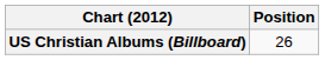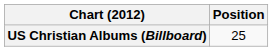US Christian Albums (Billboard) | Position: 26 -> 25
